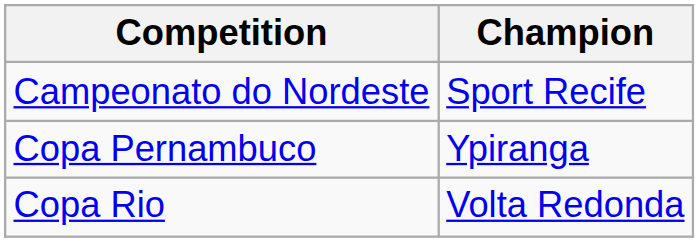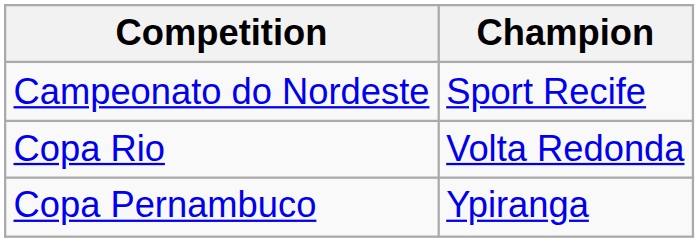rows swapped: Copa Pernambuco <-> Copa Rio
